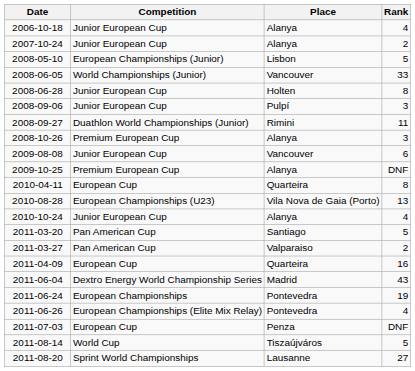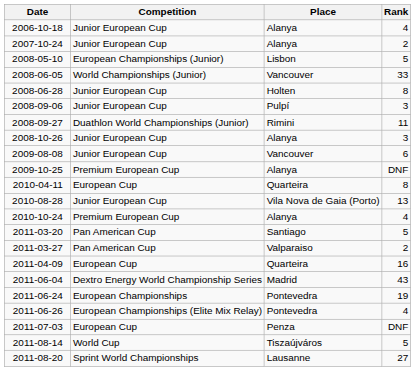2008-10-26 | Competition: Premium European Cup -> Junior European Cup
2010-08-28 | Competition: European Championships (U23) -> Junior European Cup
2010-10-24 | Competition: Junior European Cup -> Premium European Cup
